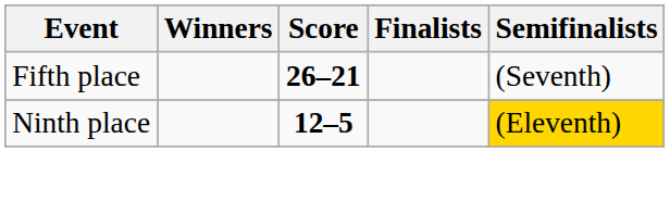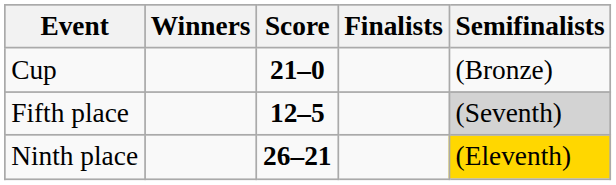+ row: Cup | 21–0 | (Bronze)
Fifth place | Score: 26–21 -> 12–5
Fifth place | Semifinalists: no background -> lightgrey background
Ninth place | Score: 12–5 -> 26–21
